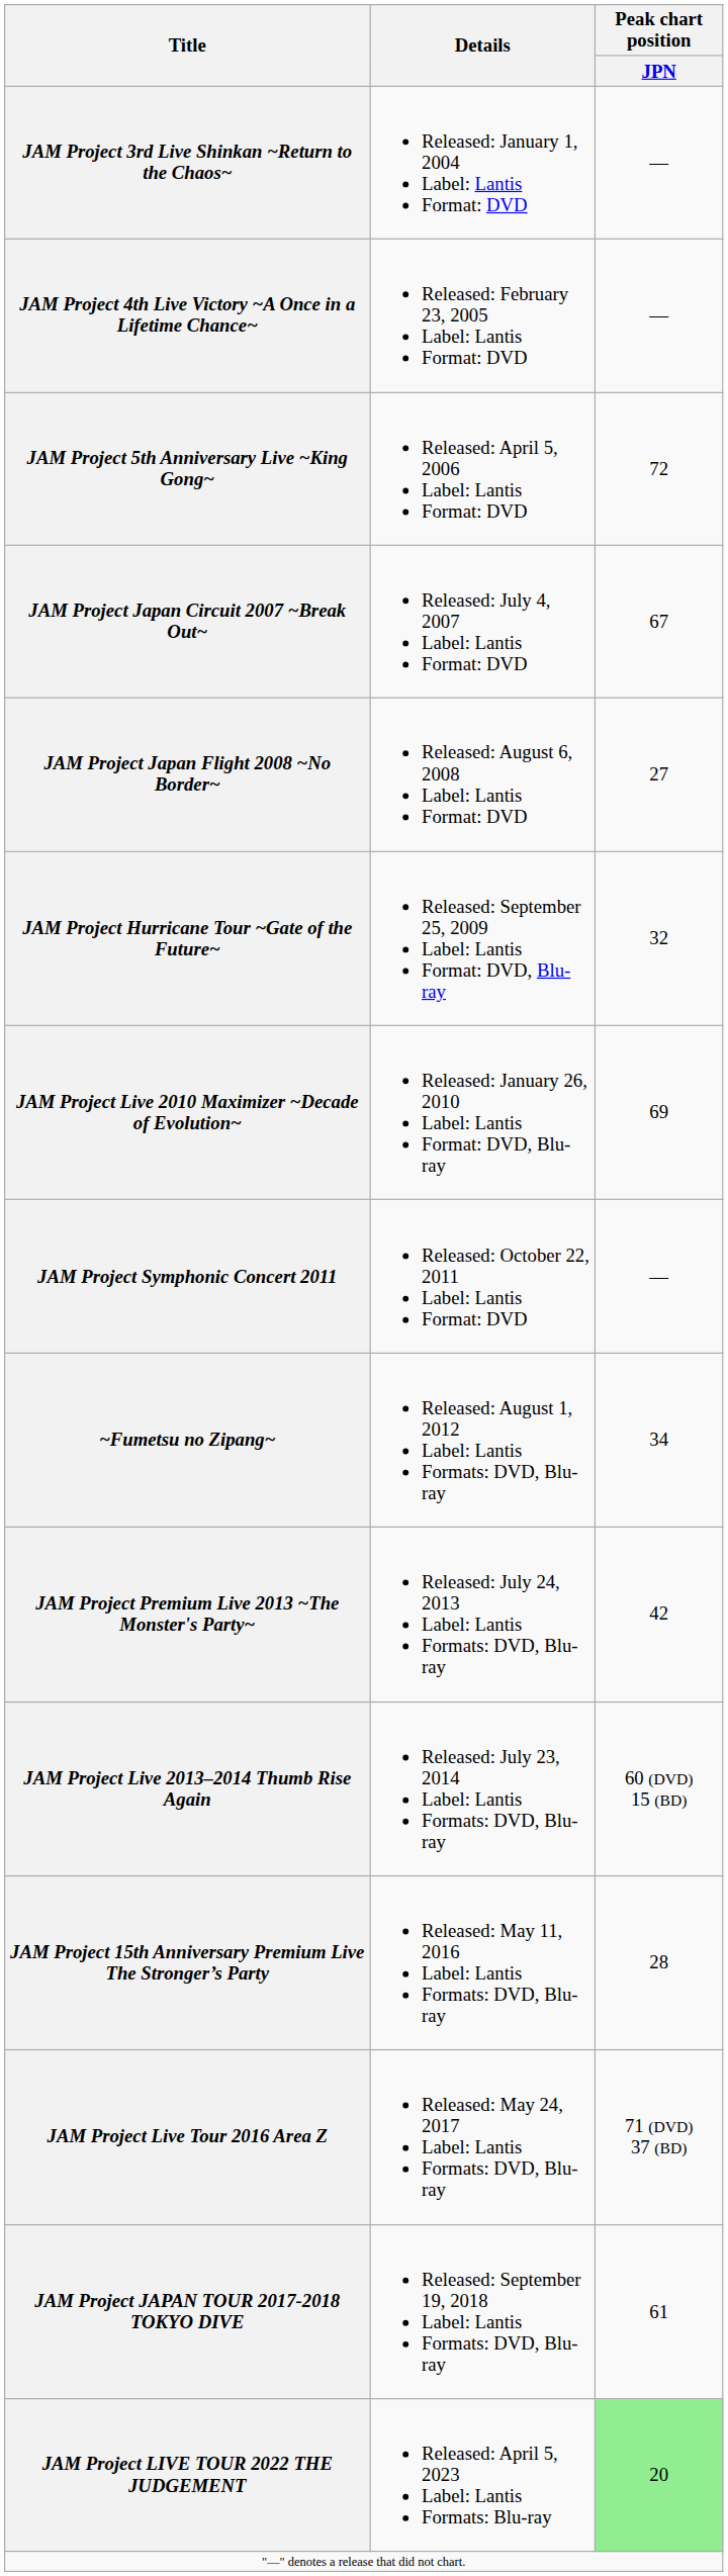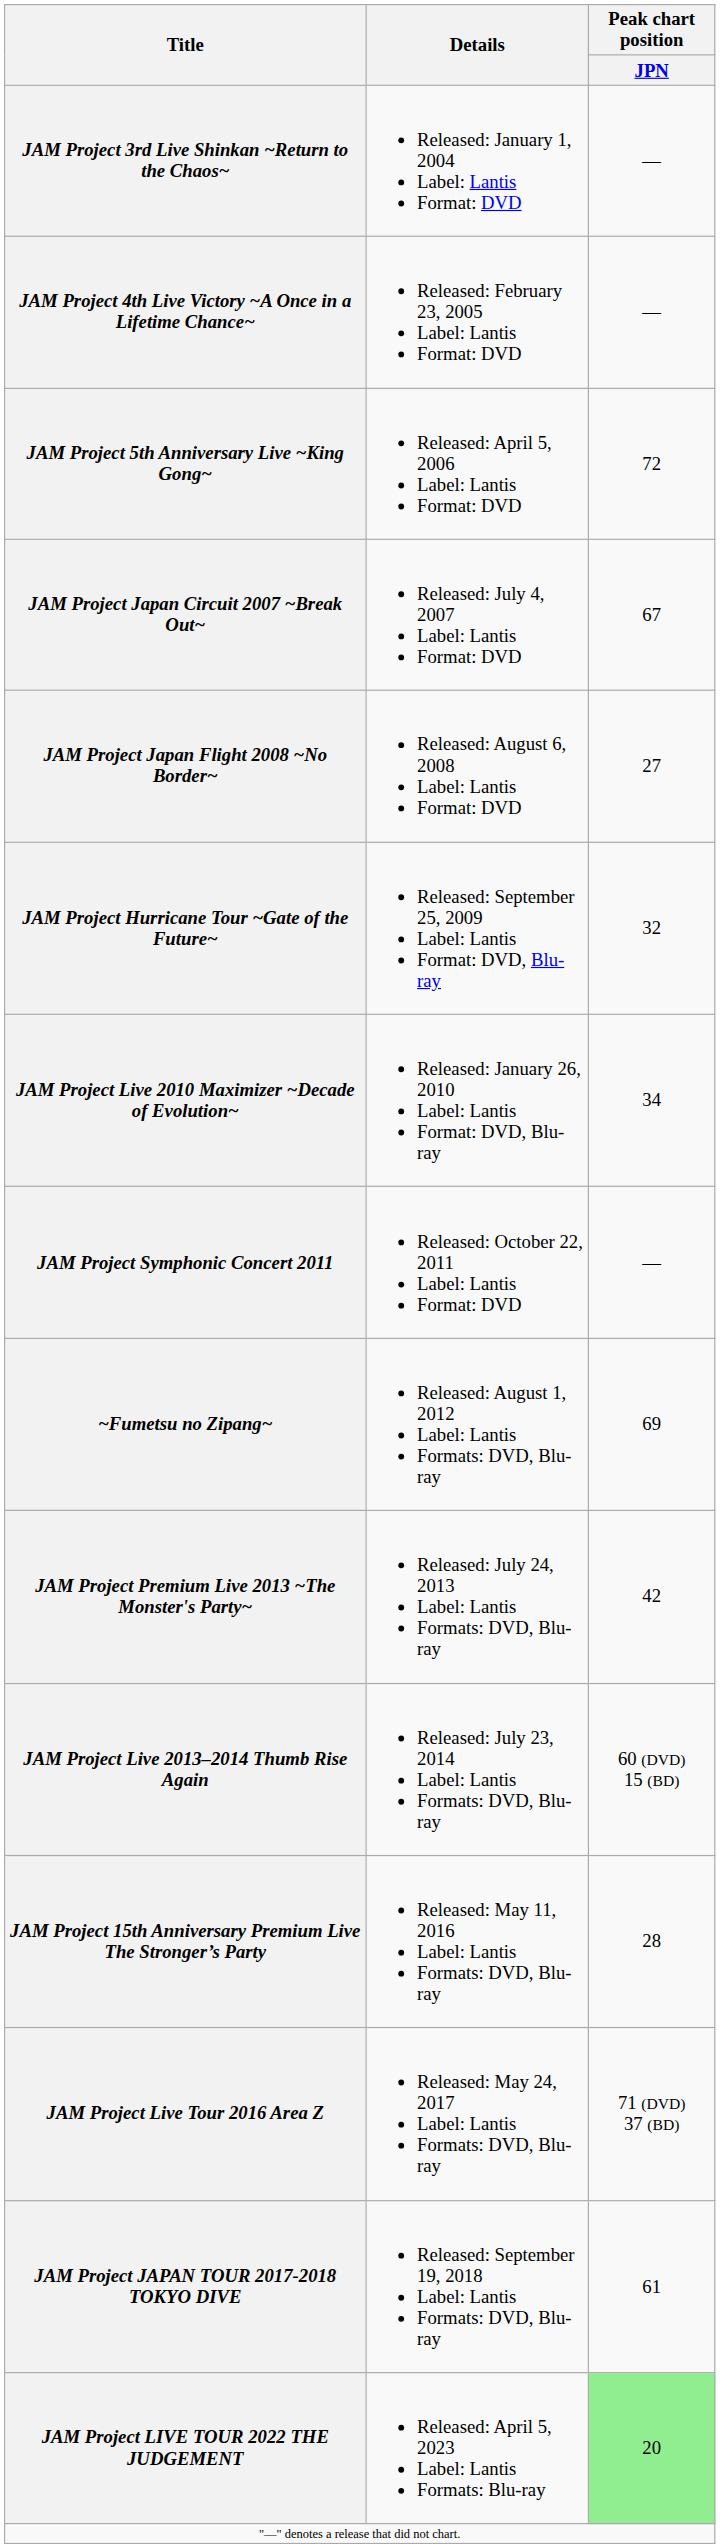JAM Project Live 2010 Maximizer ~Decade of Evolution~ | Peak chart position / JPN: 69 -> 34
~Fumetsu no Zipang~ | Peak chart position / JPN: 34 -> 69
